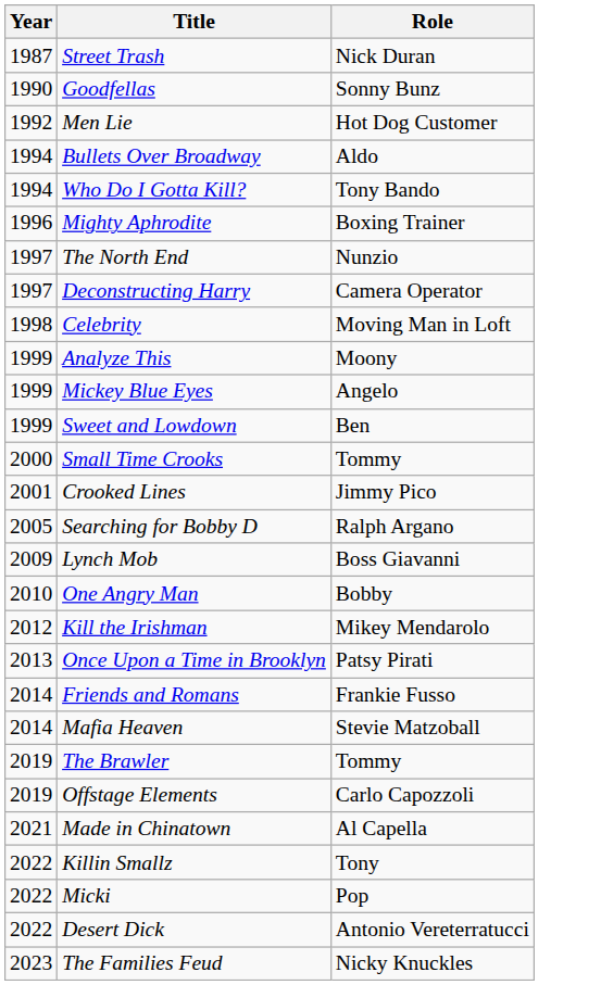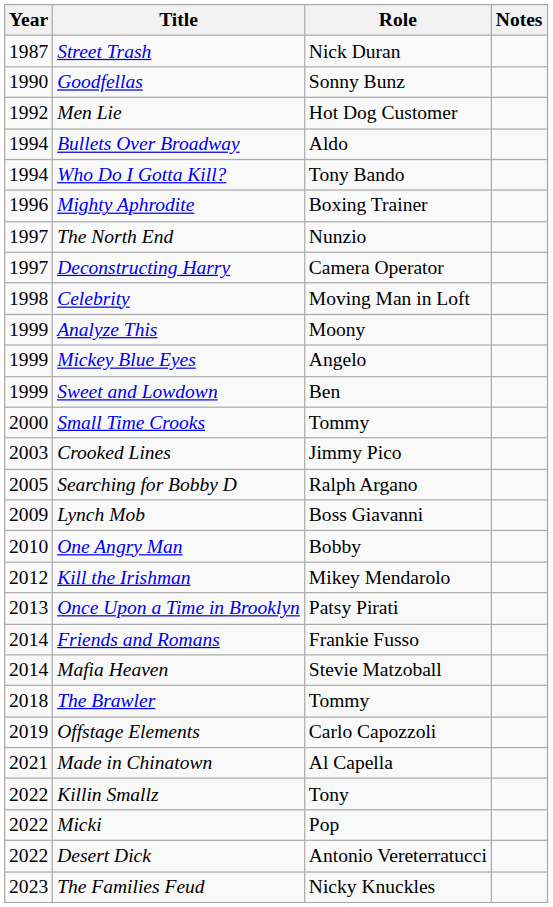+ column: Notes
Crooked Lines | Year: 2001 -> 2003
The Brawler | Year: 2019 -> 2018
